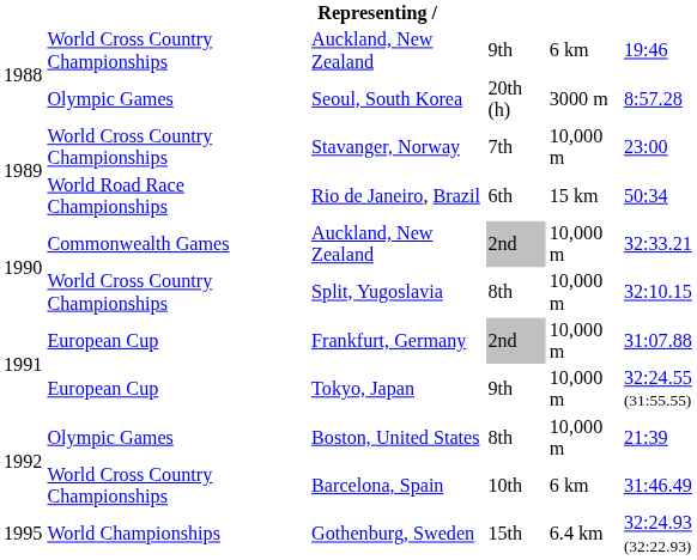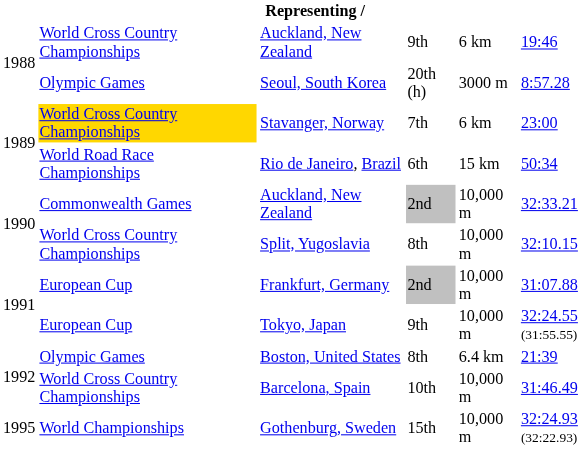Stavanger, Norway | column 2: no background -> gold background
Stavanger, Norway | column 5: 10,000 m -> 6 km
Boston, United States | column 5: 10,000 m -> 6.4 km
Barcelona, Spain | column 5: 6 km -> 10,000 m
Gothenburg, Sweden | column 5: 6.4 km -> 10,000 m
